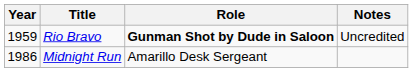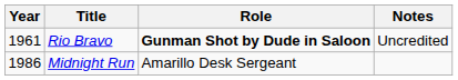Rio Bravo | Year: 1959 -> 1961
